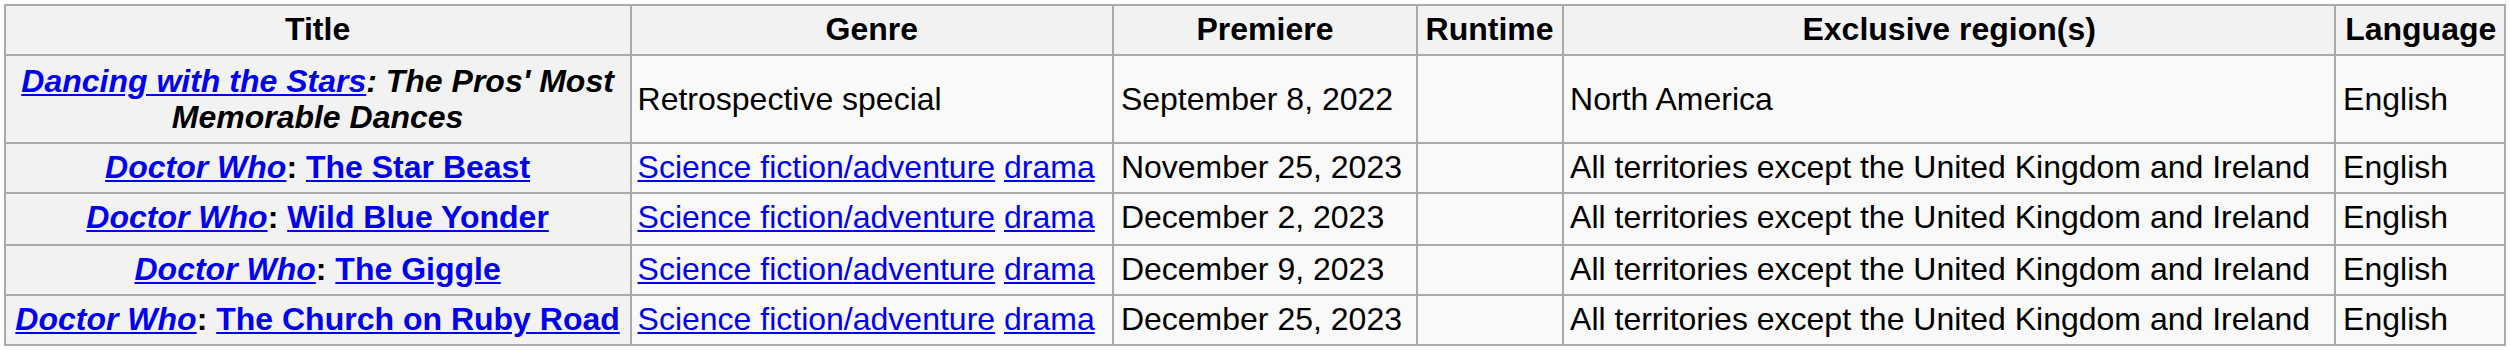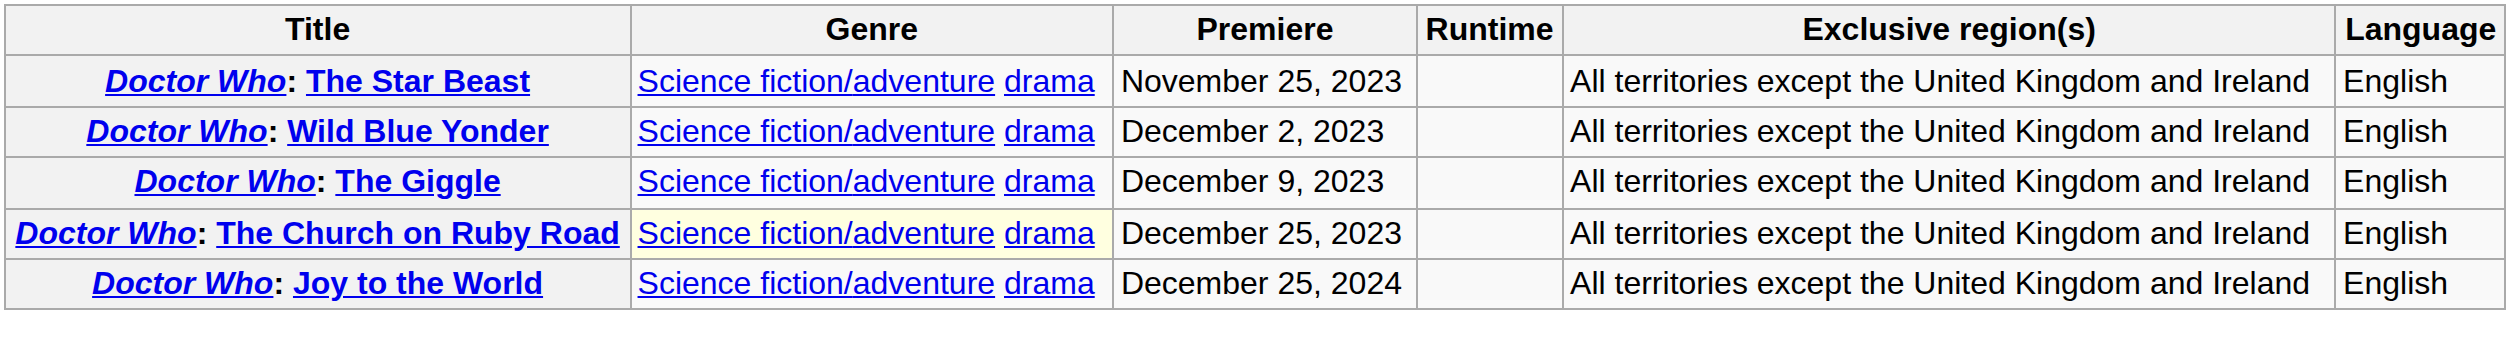- row: Dancing with the Stars: The Pros' Most Memorable Dances | Retrospective special | September 8, 2022 | North America | English
Doctor Who: The Church on Ruby Road | Genre: no background -> lightyellow background
+ row: Doctor Who: Joy to the World | Science fiction/adventure drama | December 25, 2024 | All territories except the United Kingdom and Ireland | English
